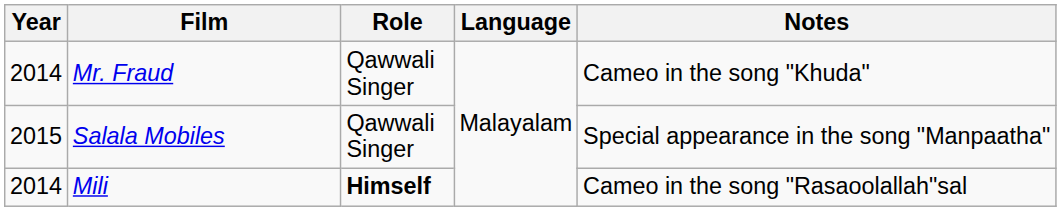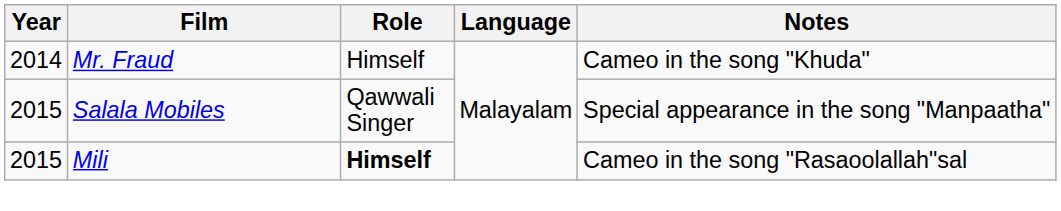Mr. Fraud | Role: Qawwali Singer -> Himself
Mili | Year: 2014 -> 2015
